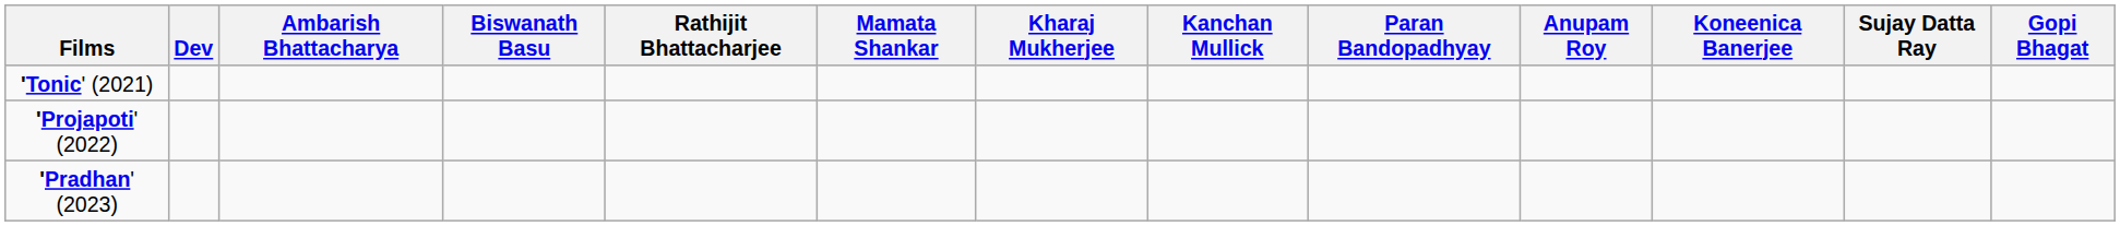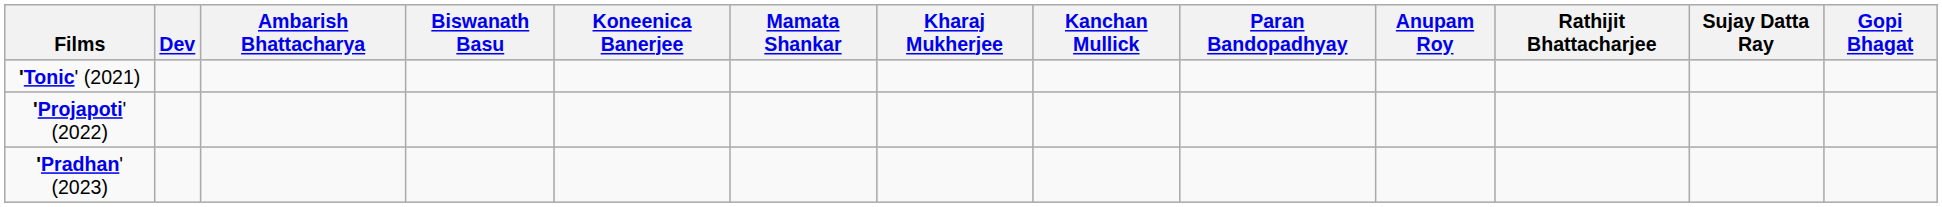columns swapped: Koneenica Banerjee <-> Rathijit Bhattacharjee
